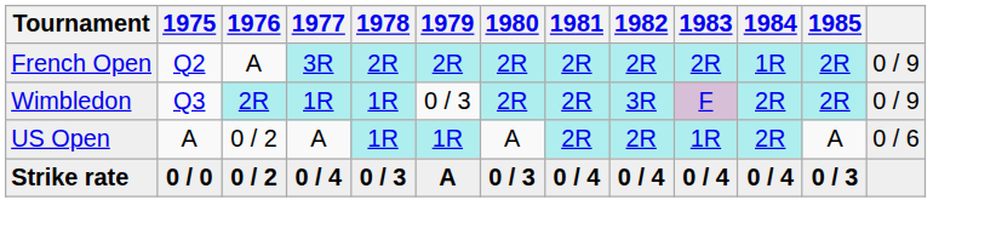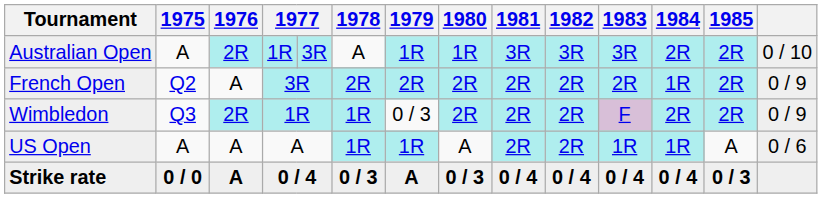+ row: Australian Open | A | 2R | 1R | 3R | A | 1R | 1R | 3R | 3R | 3R | 2R | 2R | 0 / 10
Wimbledon | 1982: 3R -> 2R
US Open | 1976: 0 / 2 -> A
US Open | 1984: 2R -> 1R
Strike rate | 1976: 0 / 2 -> A
